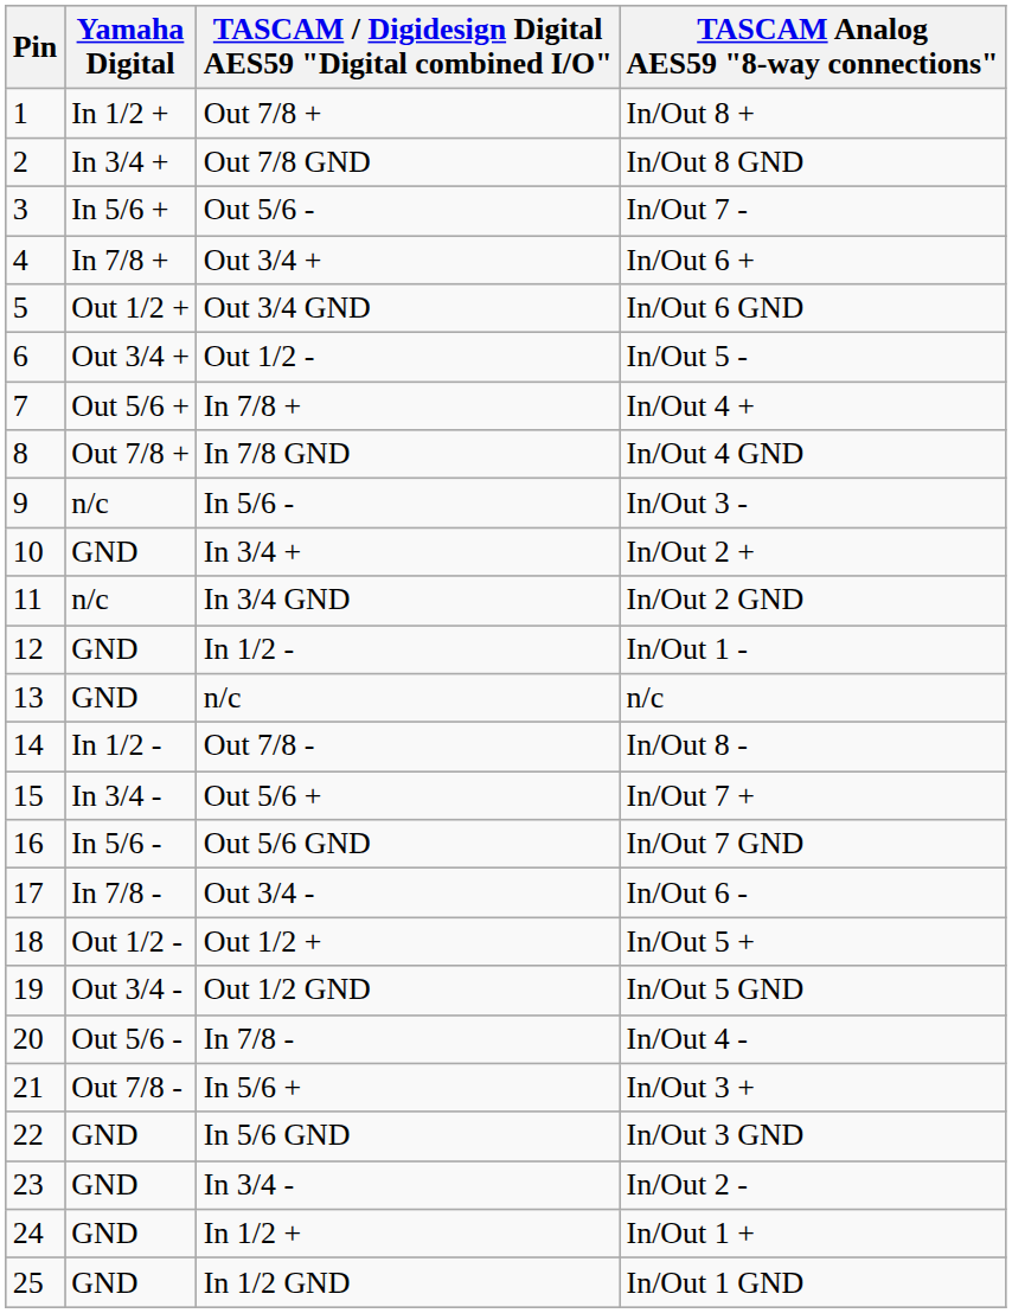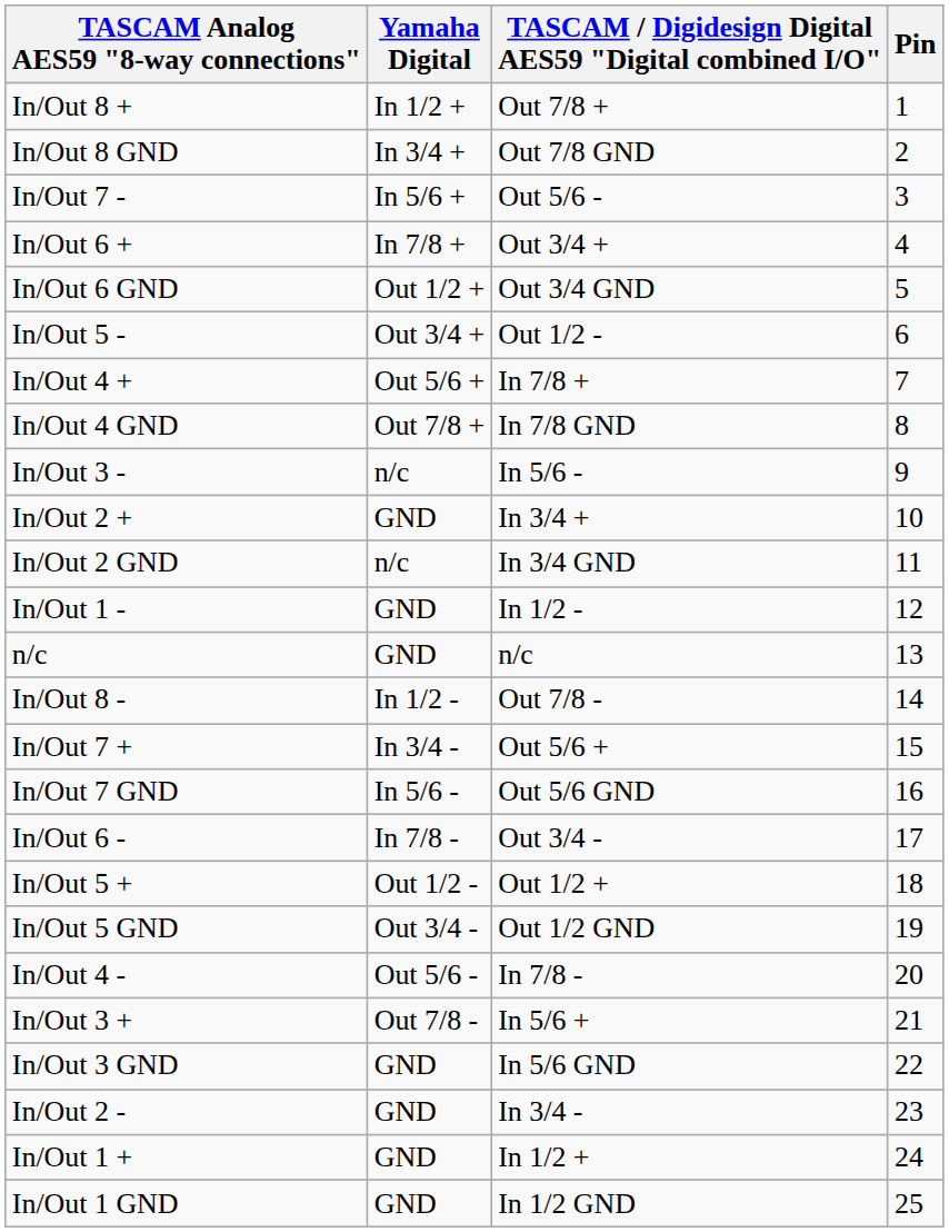columns swapped: Pin <-> TASCAM Analog AES59 "8-way connections"
